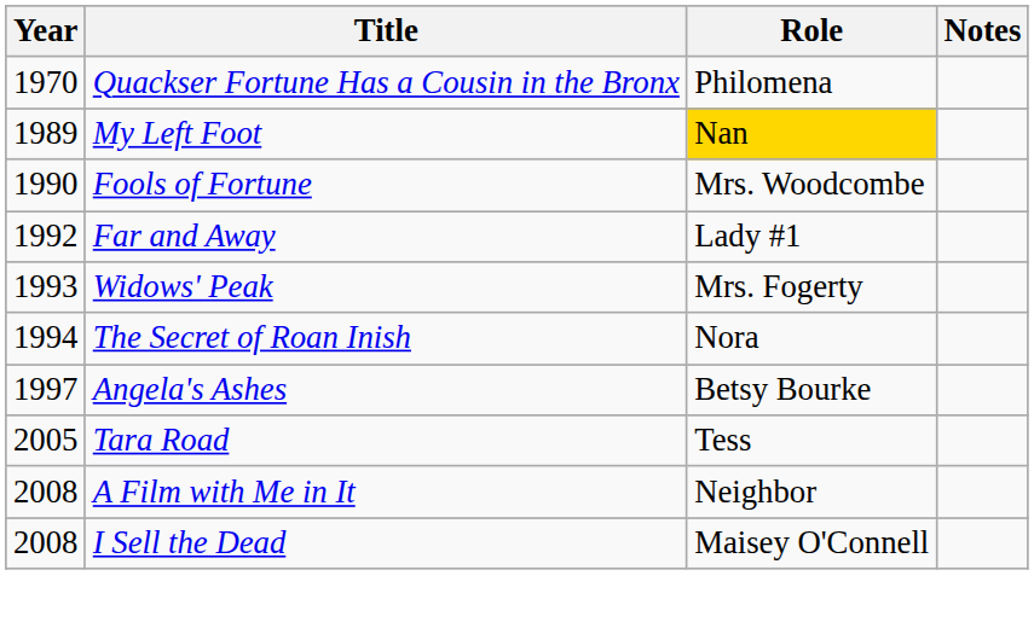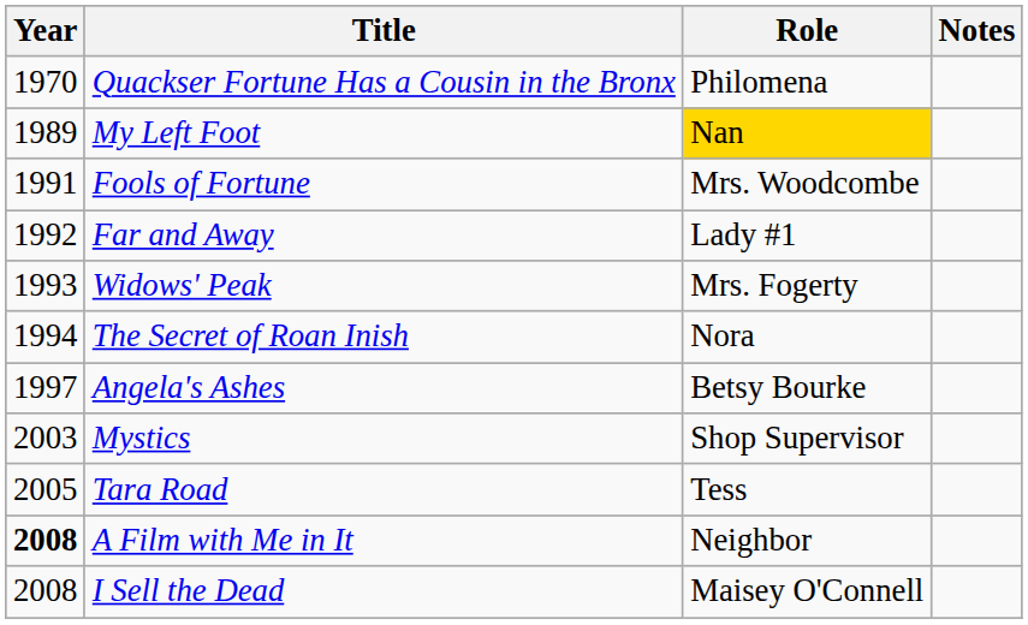Fools of Fortune | Year: 1990 -> 1991
+ row: 2003 | Mystics | Shop Supervisor
A Film with Me in It | Year: normal -> bold
